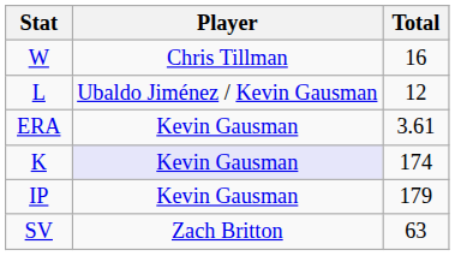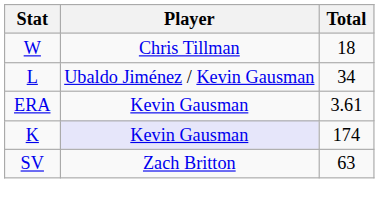W | Total: 16 -> 18
L | Total: 12 -> 34
- row: IP | Kevin Gausman | 179
